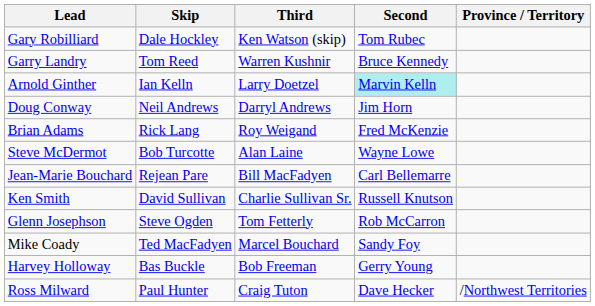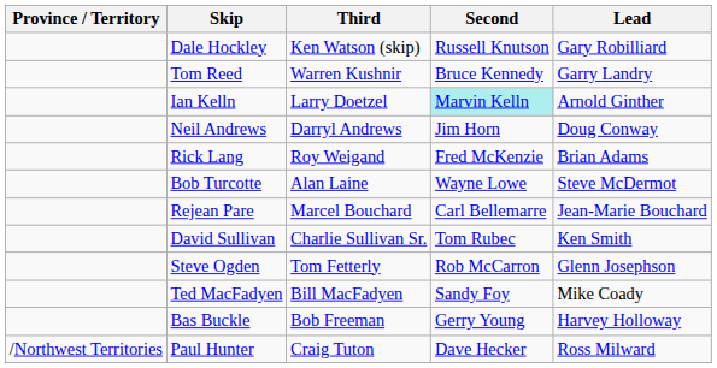columns swapped: Province / Territory <-> Lead
Dale Hockley | Second: Tom Rubec -> Russell Knutson
Rejean Pare | Third: Bill MacFadyen -> Marcel Bouchard
David Sullivan | Second: Russell Knutson -> Tom Rubec
Ted MacFadyen | Third: Marcel Bouchard -> Bill MacFadyen
